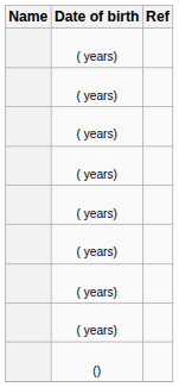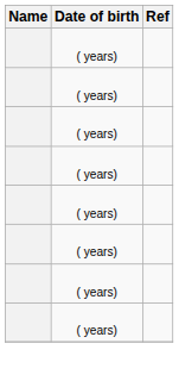- row: ()
